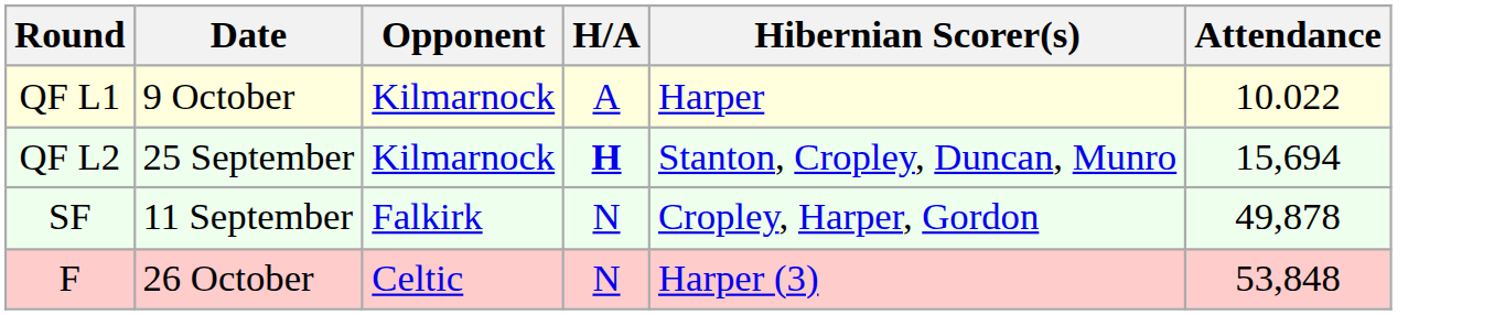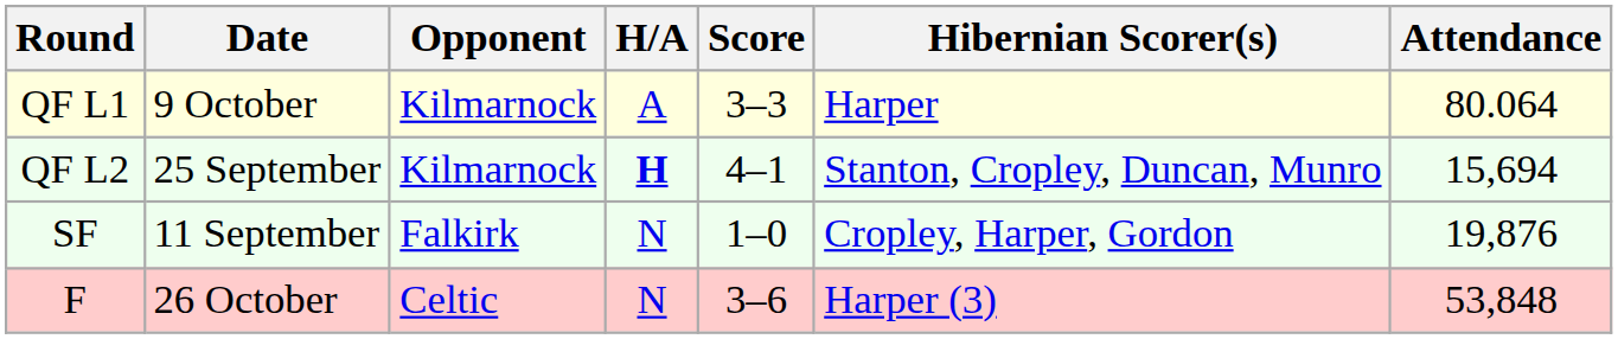+ column: Score | 3–3 | 4–1 | 1–0 | 3–6
QF L1 | Attendance: 10.022 -> 80.064
SF | Attendance: 49,878 -> 19,876
